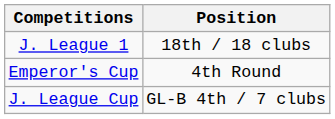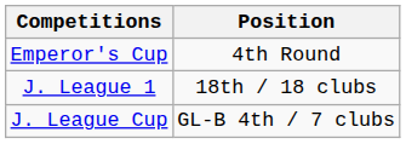rows swapped: J. League 1 <-> Emperor's Cup
